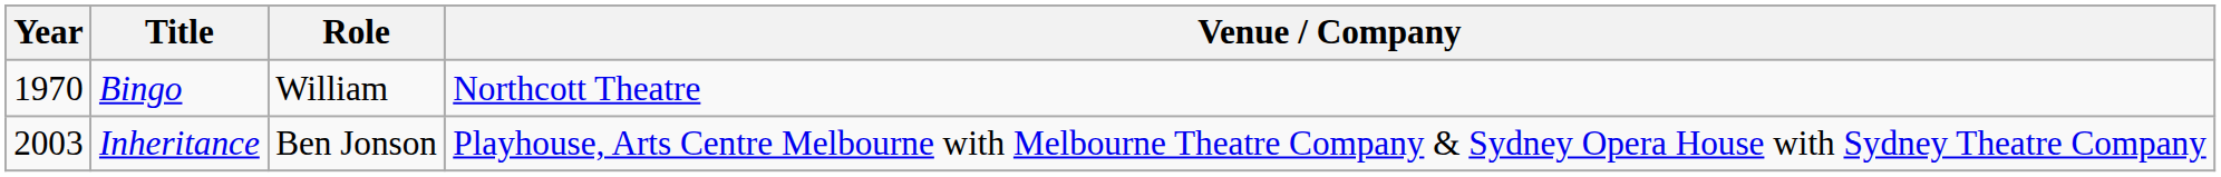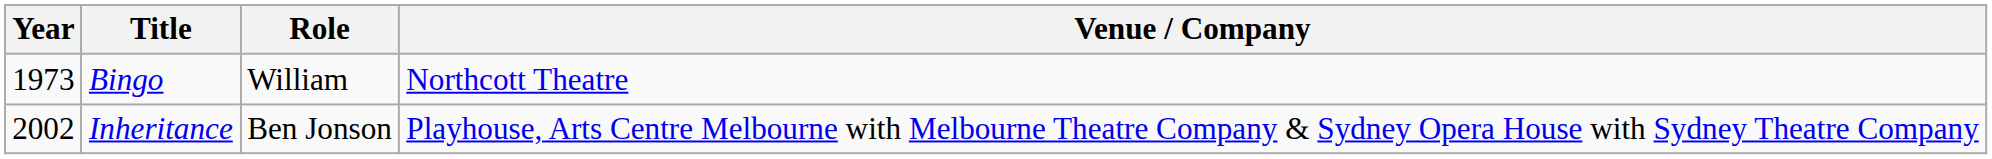Bingo | Year: 1970 -> 1973
Inheritance | Year: 2003 -> 2002
